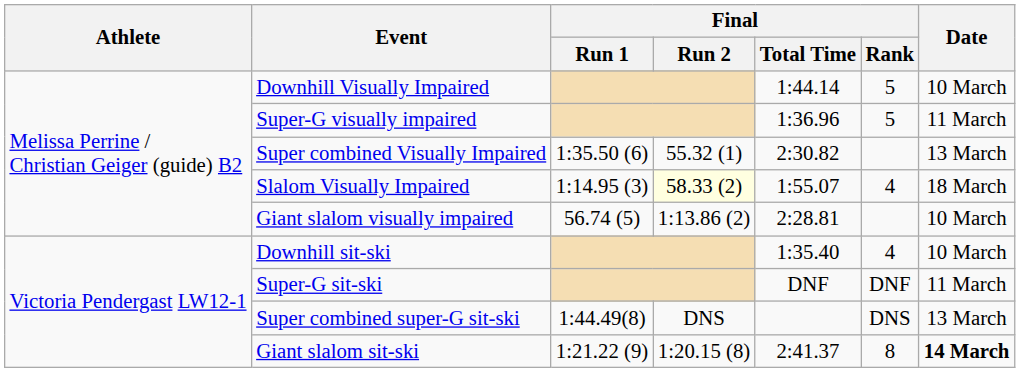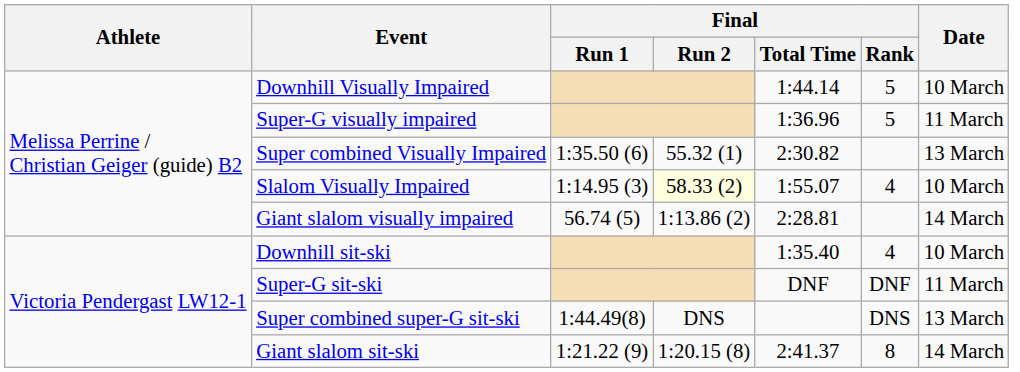Slalom Visually Impaired | Date: 18 March -> 10 March
Giant slalom visually impaired | Date: 10 March -> 14 March
Giant slalom sit-ski | Date: bold -> normal
